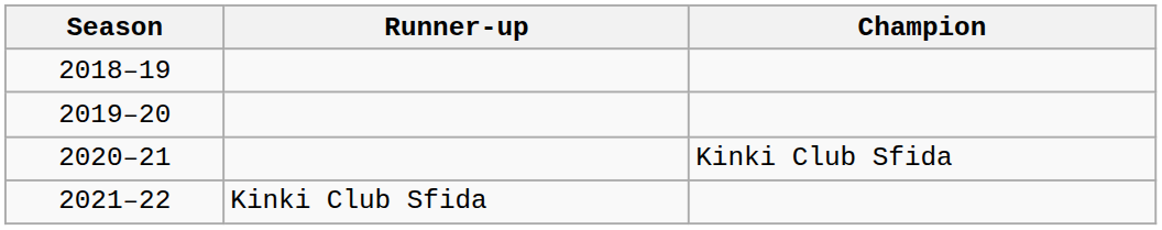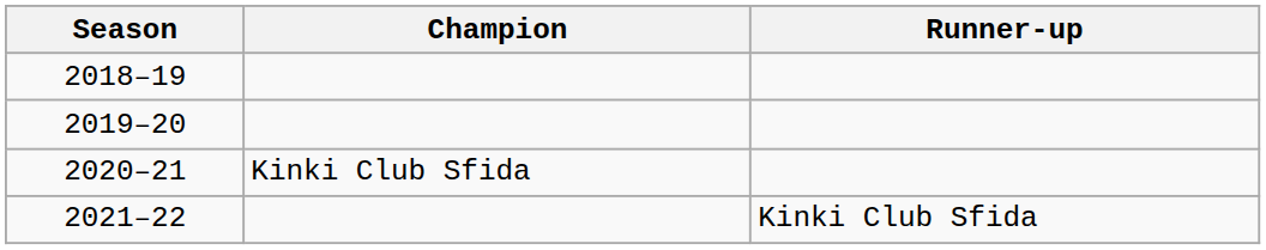columns swapped: Champion <-> Runner-up
